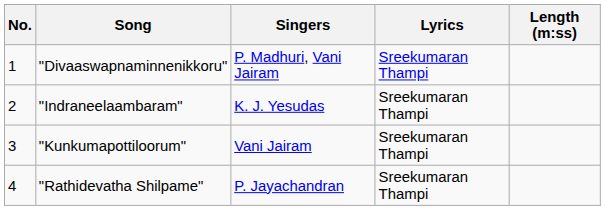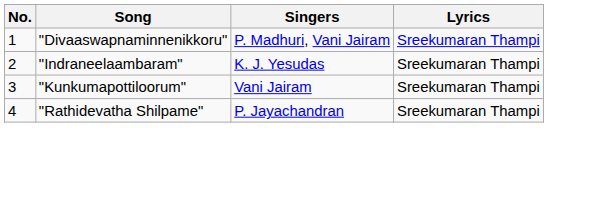- column: Length (m:ss)
